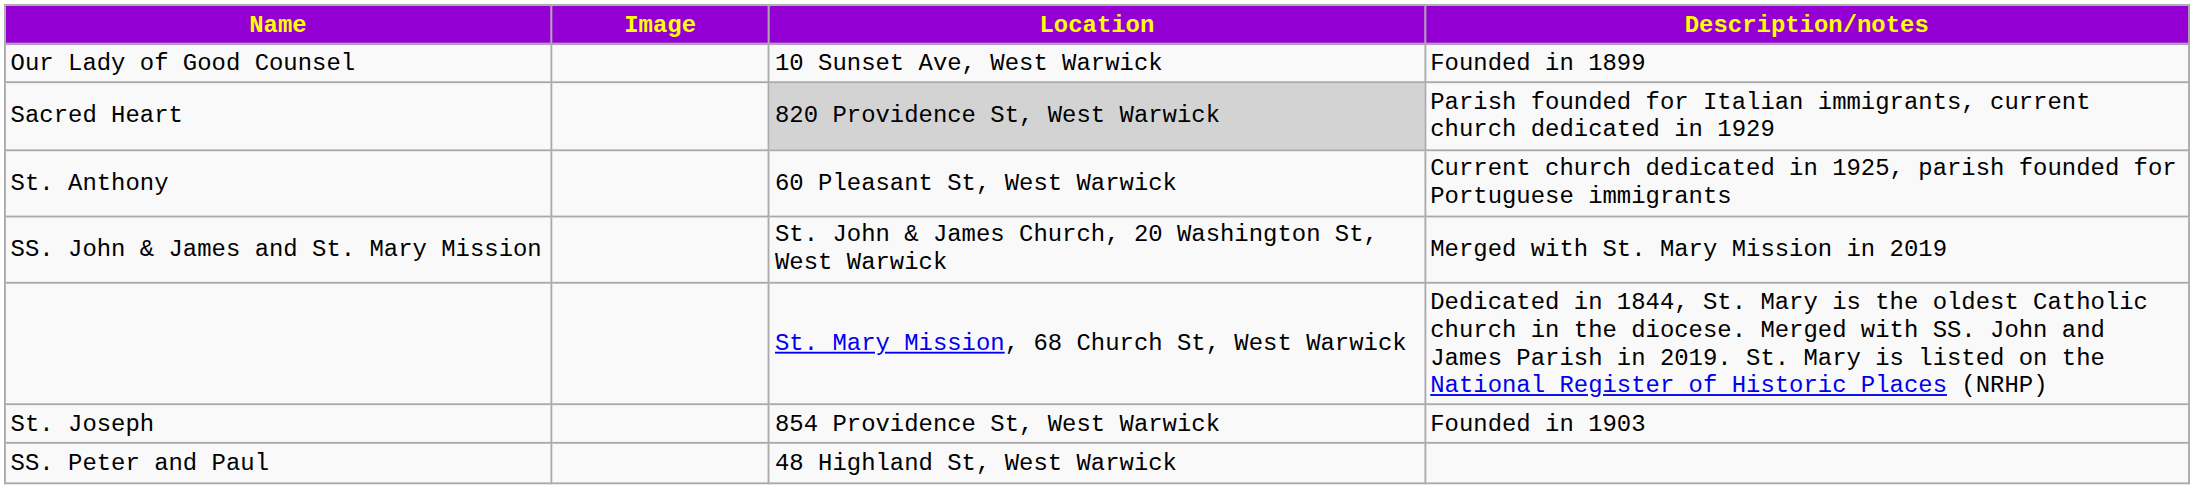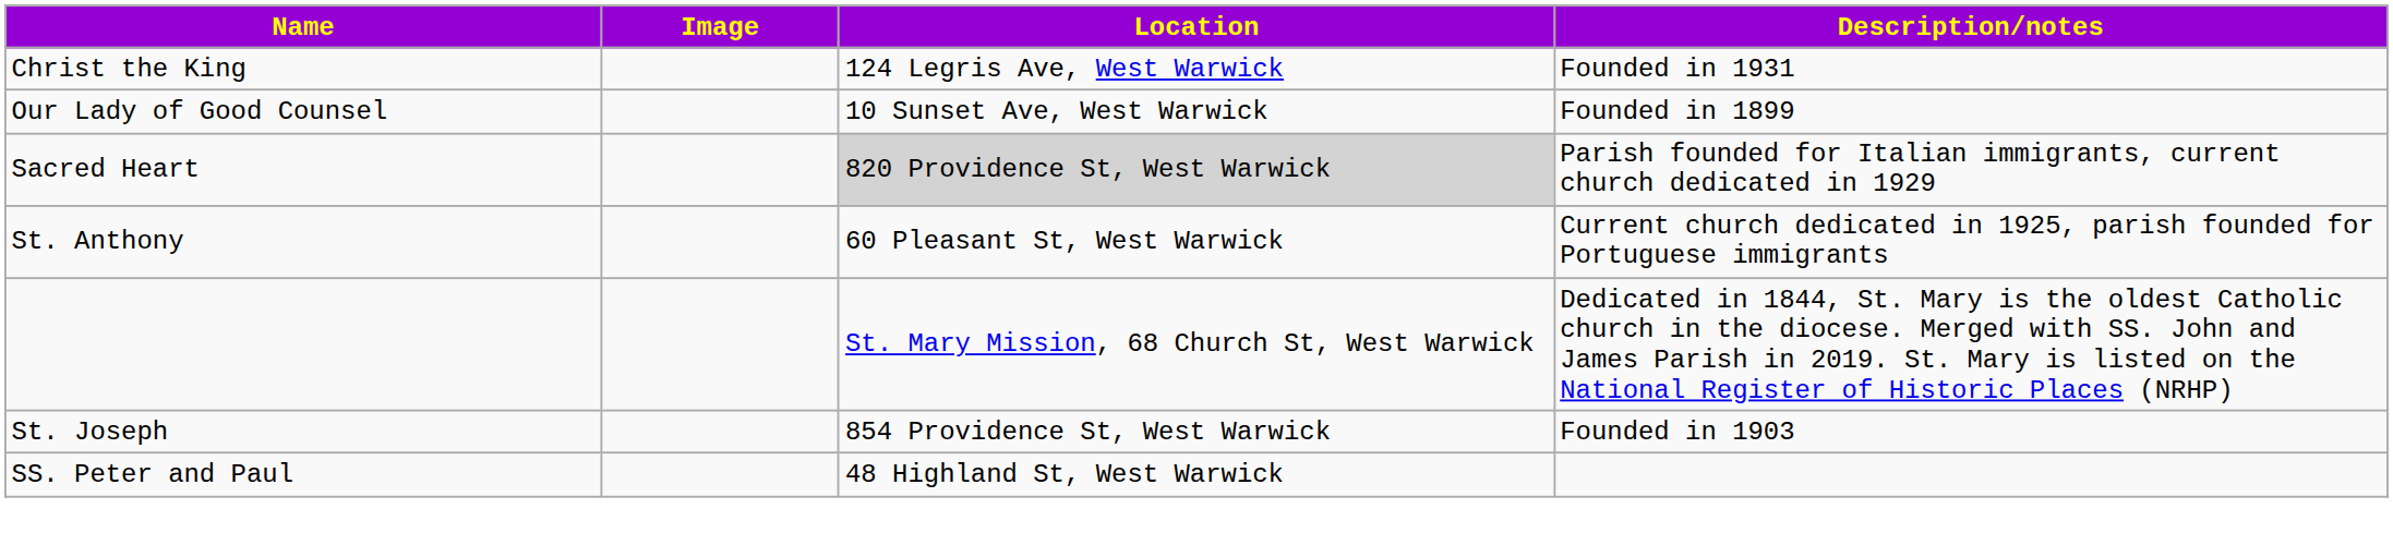+ row: Christ the King | 124 Legris Ave, West Warwick | Founded in 1931
- row: SS. John & James and St. Mary Mission | St. John & James Church, 20 Washington St, West Warwick | Merged with St. Mary Mission in 2019
